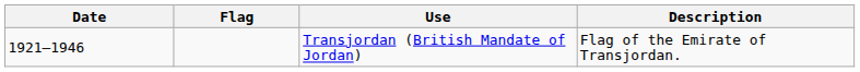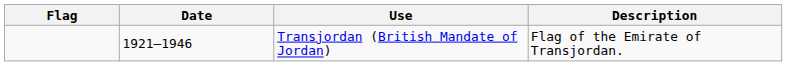columns swapped: Flag <-> Date
